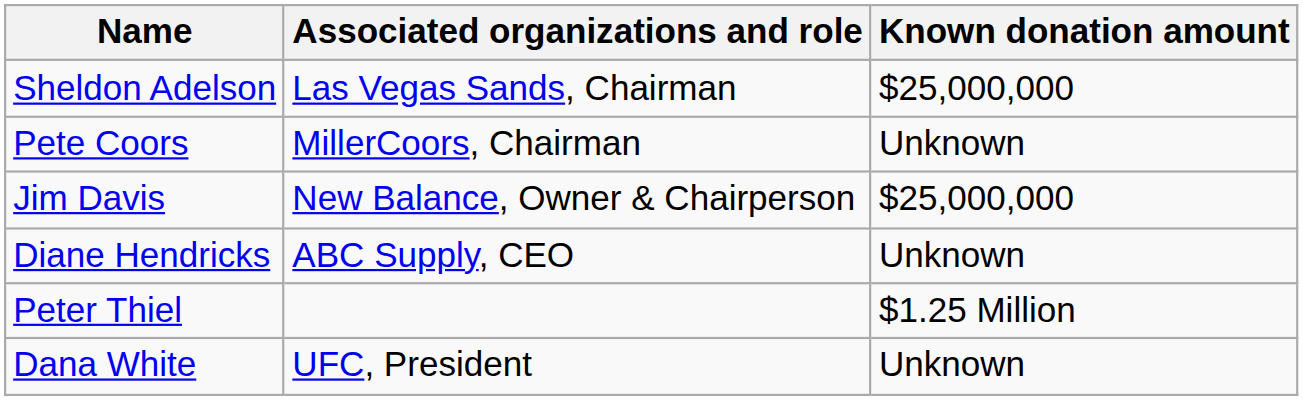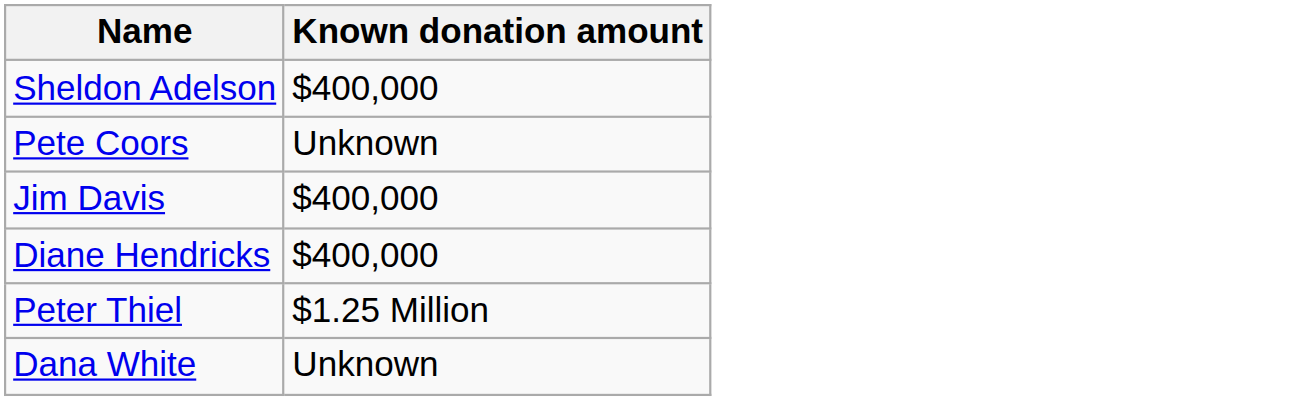- column: Associated organizations and role | Las Vegas Sands, Chairman | MillerCoors, Chairman | New Balance, Owner & Chairperson | ABC Supply, CEO | UFC, President
Sheldon Adelson | Known donation amount: $25,000,000 -> $400,000
Jim Davis | Known donation amount: $25,000,000 -> $400,000
Diane Hendricks | Known donation amount: Unknown -> $400,000
